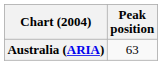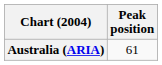Australia (ARIA) | Peak position: 63 -> 61
